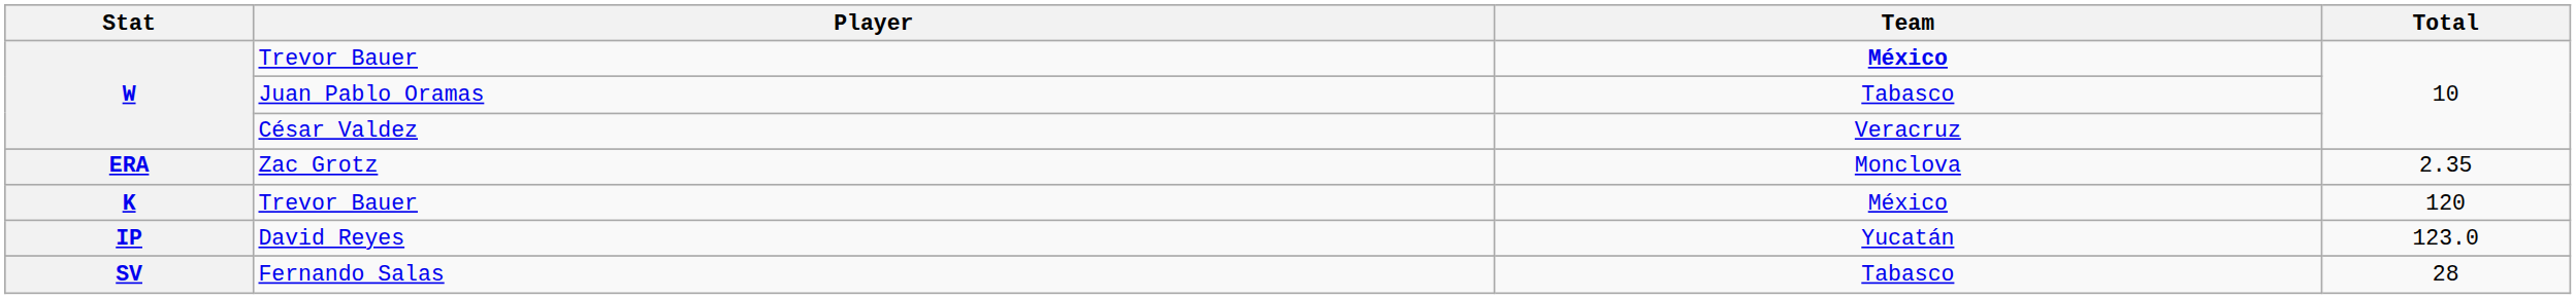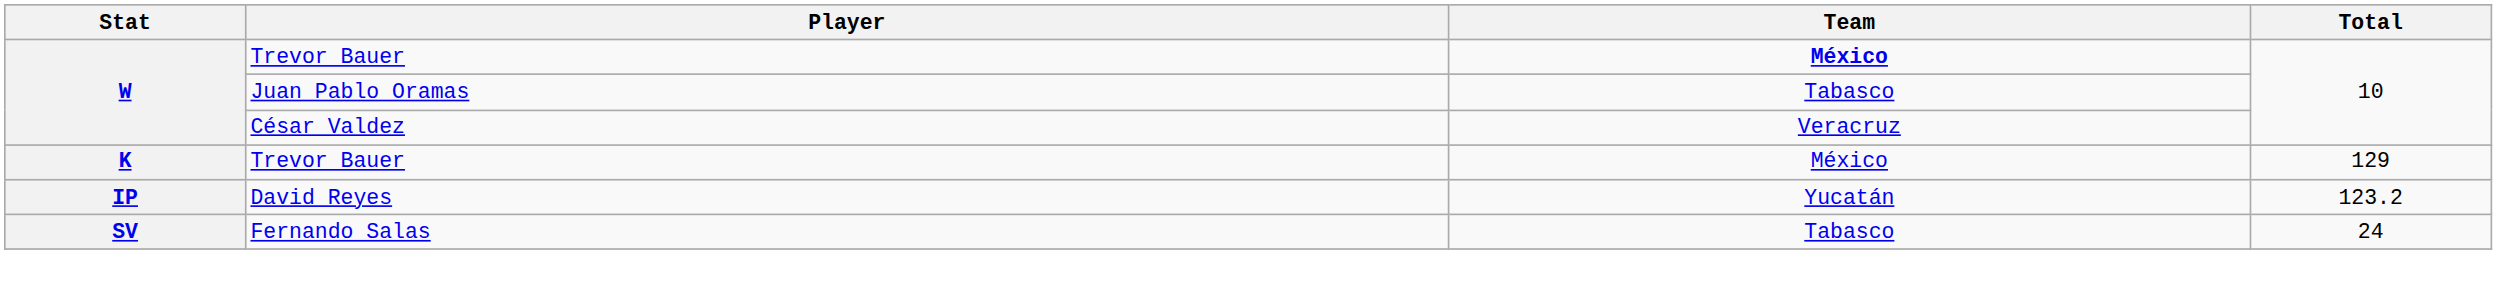- row: ERA | Zac Grotz | Monclova | 2.35
K / Trevor Bauer | Total: 120 -> 129
David Reyes | Total: 123.0 -> 123.2
Fernando Salas | Total: 28 -> 24
